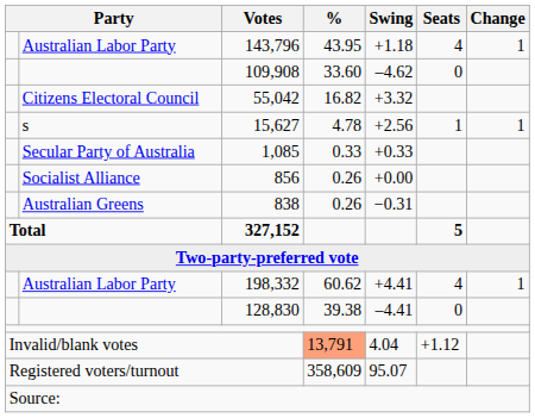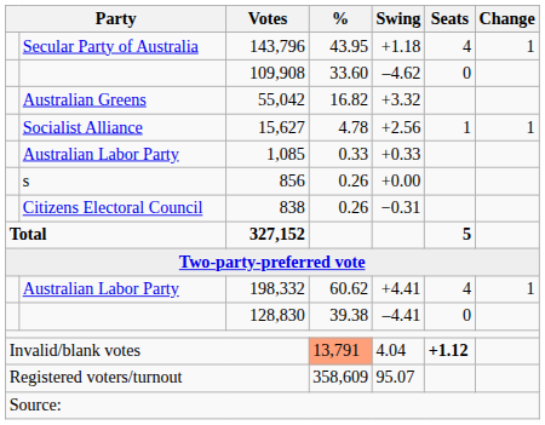143,796 | column 2: Australian Labor Party -> Secular Party of Australia
55,042 | column 2: Citizens Electoral Council -> Australian Greens
15,627 | column 2: s -> Socialist Alliance
1,085 | column 2: Secular Party of Australia -> Australian Labor Party
856 | column 2: Socialist Alliance -> s
838 | column 2: Australian Greens -> Citizens Electoral Council
Invalid/blank votes | Seats: normal -> bold
